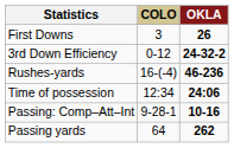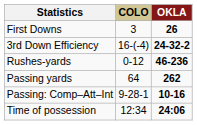3rd Down Efficiency | COLO: 0-12 -> 16-(-4)
Rushes-yards | COLO: 16-(-4) -> 0-12
rows swapped: Passing yards <-> Time of possession
